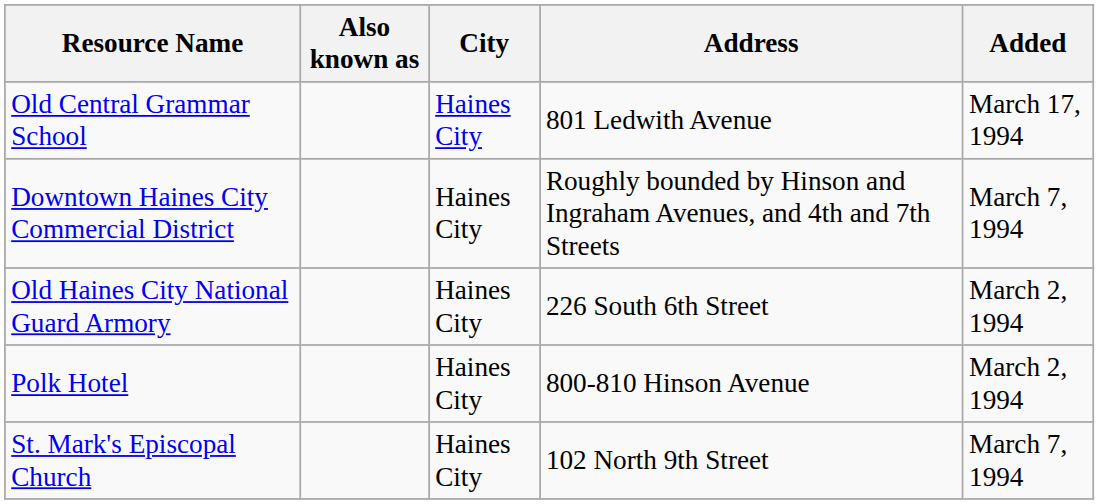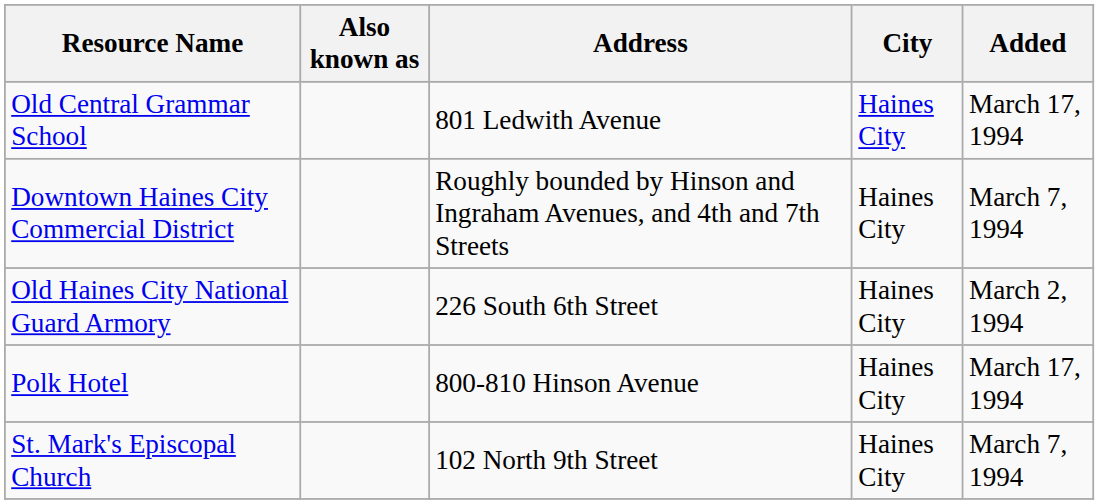columns swapped: Address <-> City
Polk Hotel | Added: March 2, 1994 -> March 17, 1994
